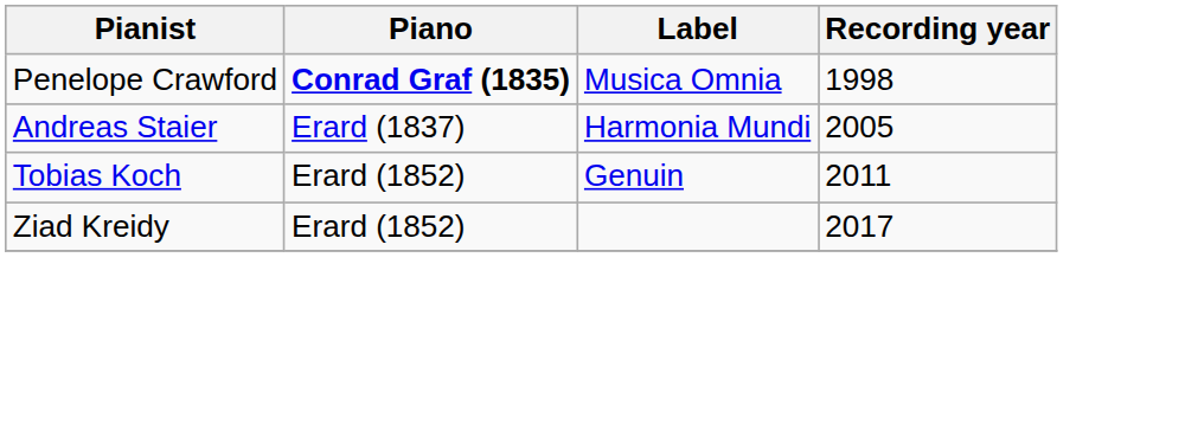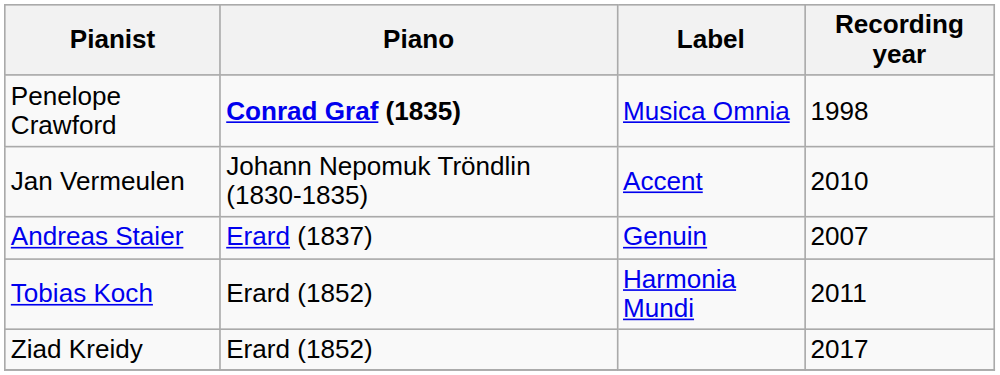+ row: Jan Vermeulen | Johann Nepomuk Tröndlin (1830-1835) | Accent | 2010
Andreas Staier | Label: Harmonia Mundi -> Genuin
Andreas Staier | Recording year: 2005 -> 2007
Tobias Koch | Label: Genuin -> Harmonia Mundi
